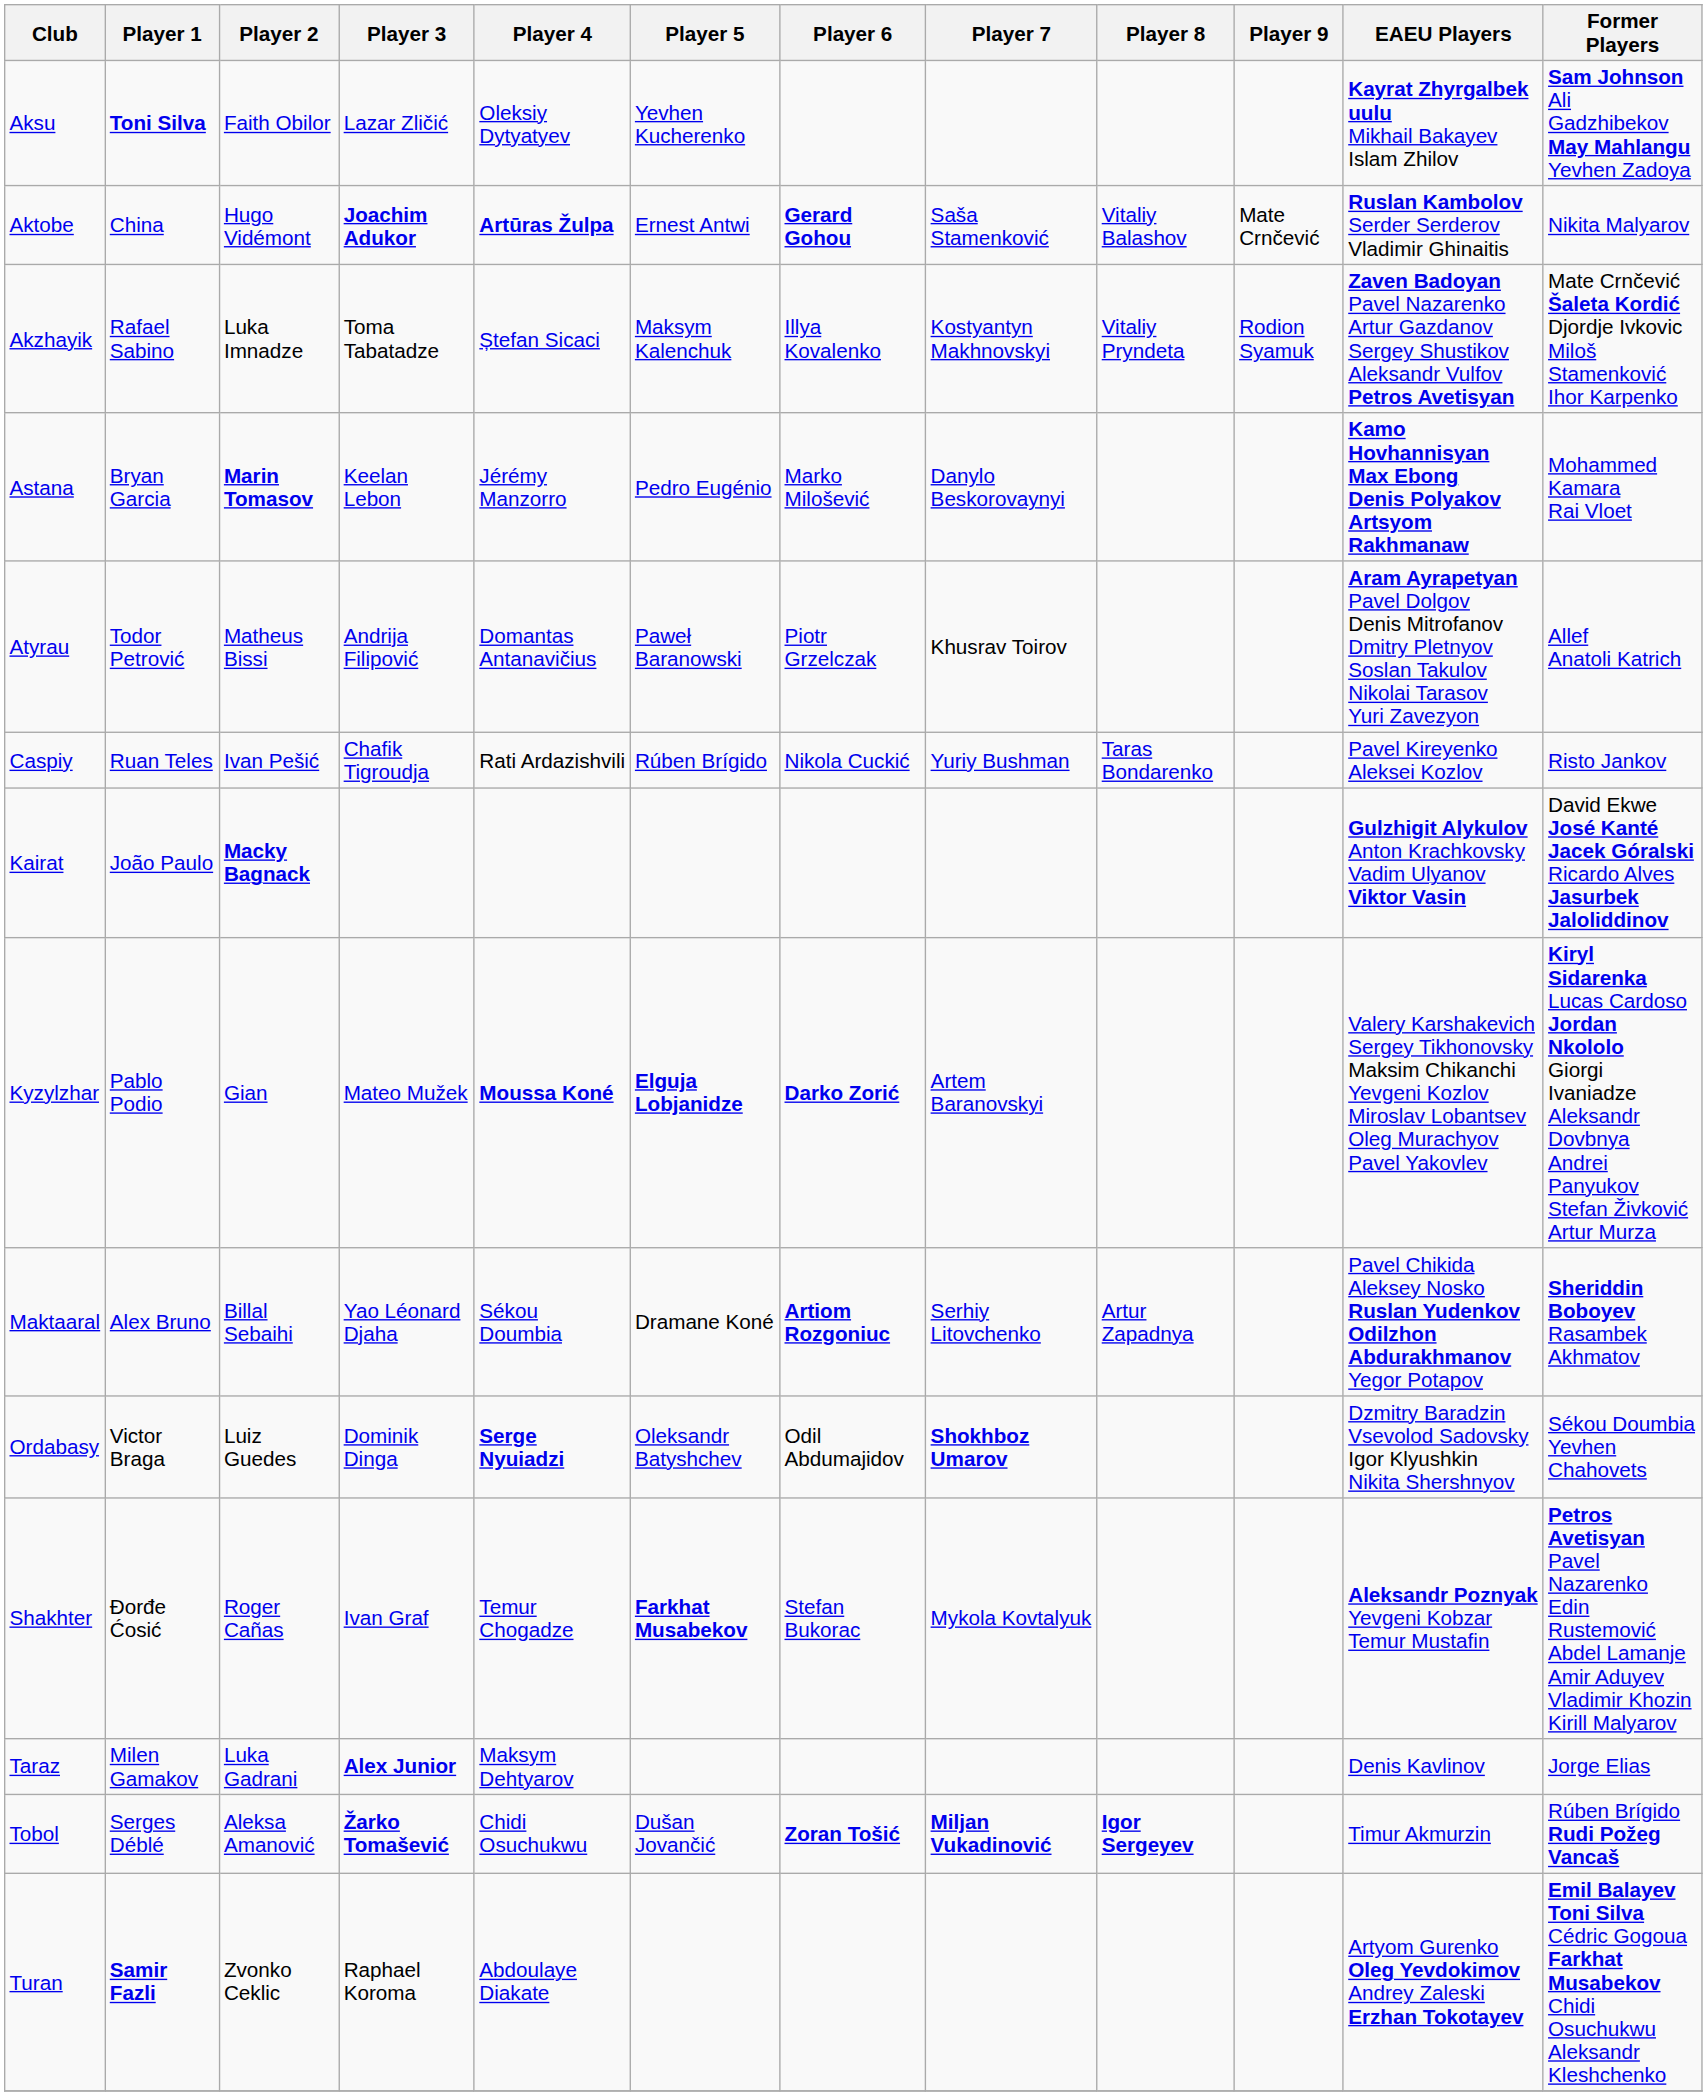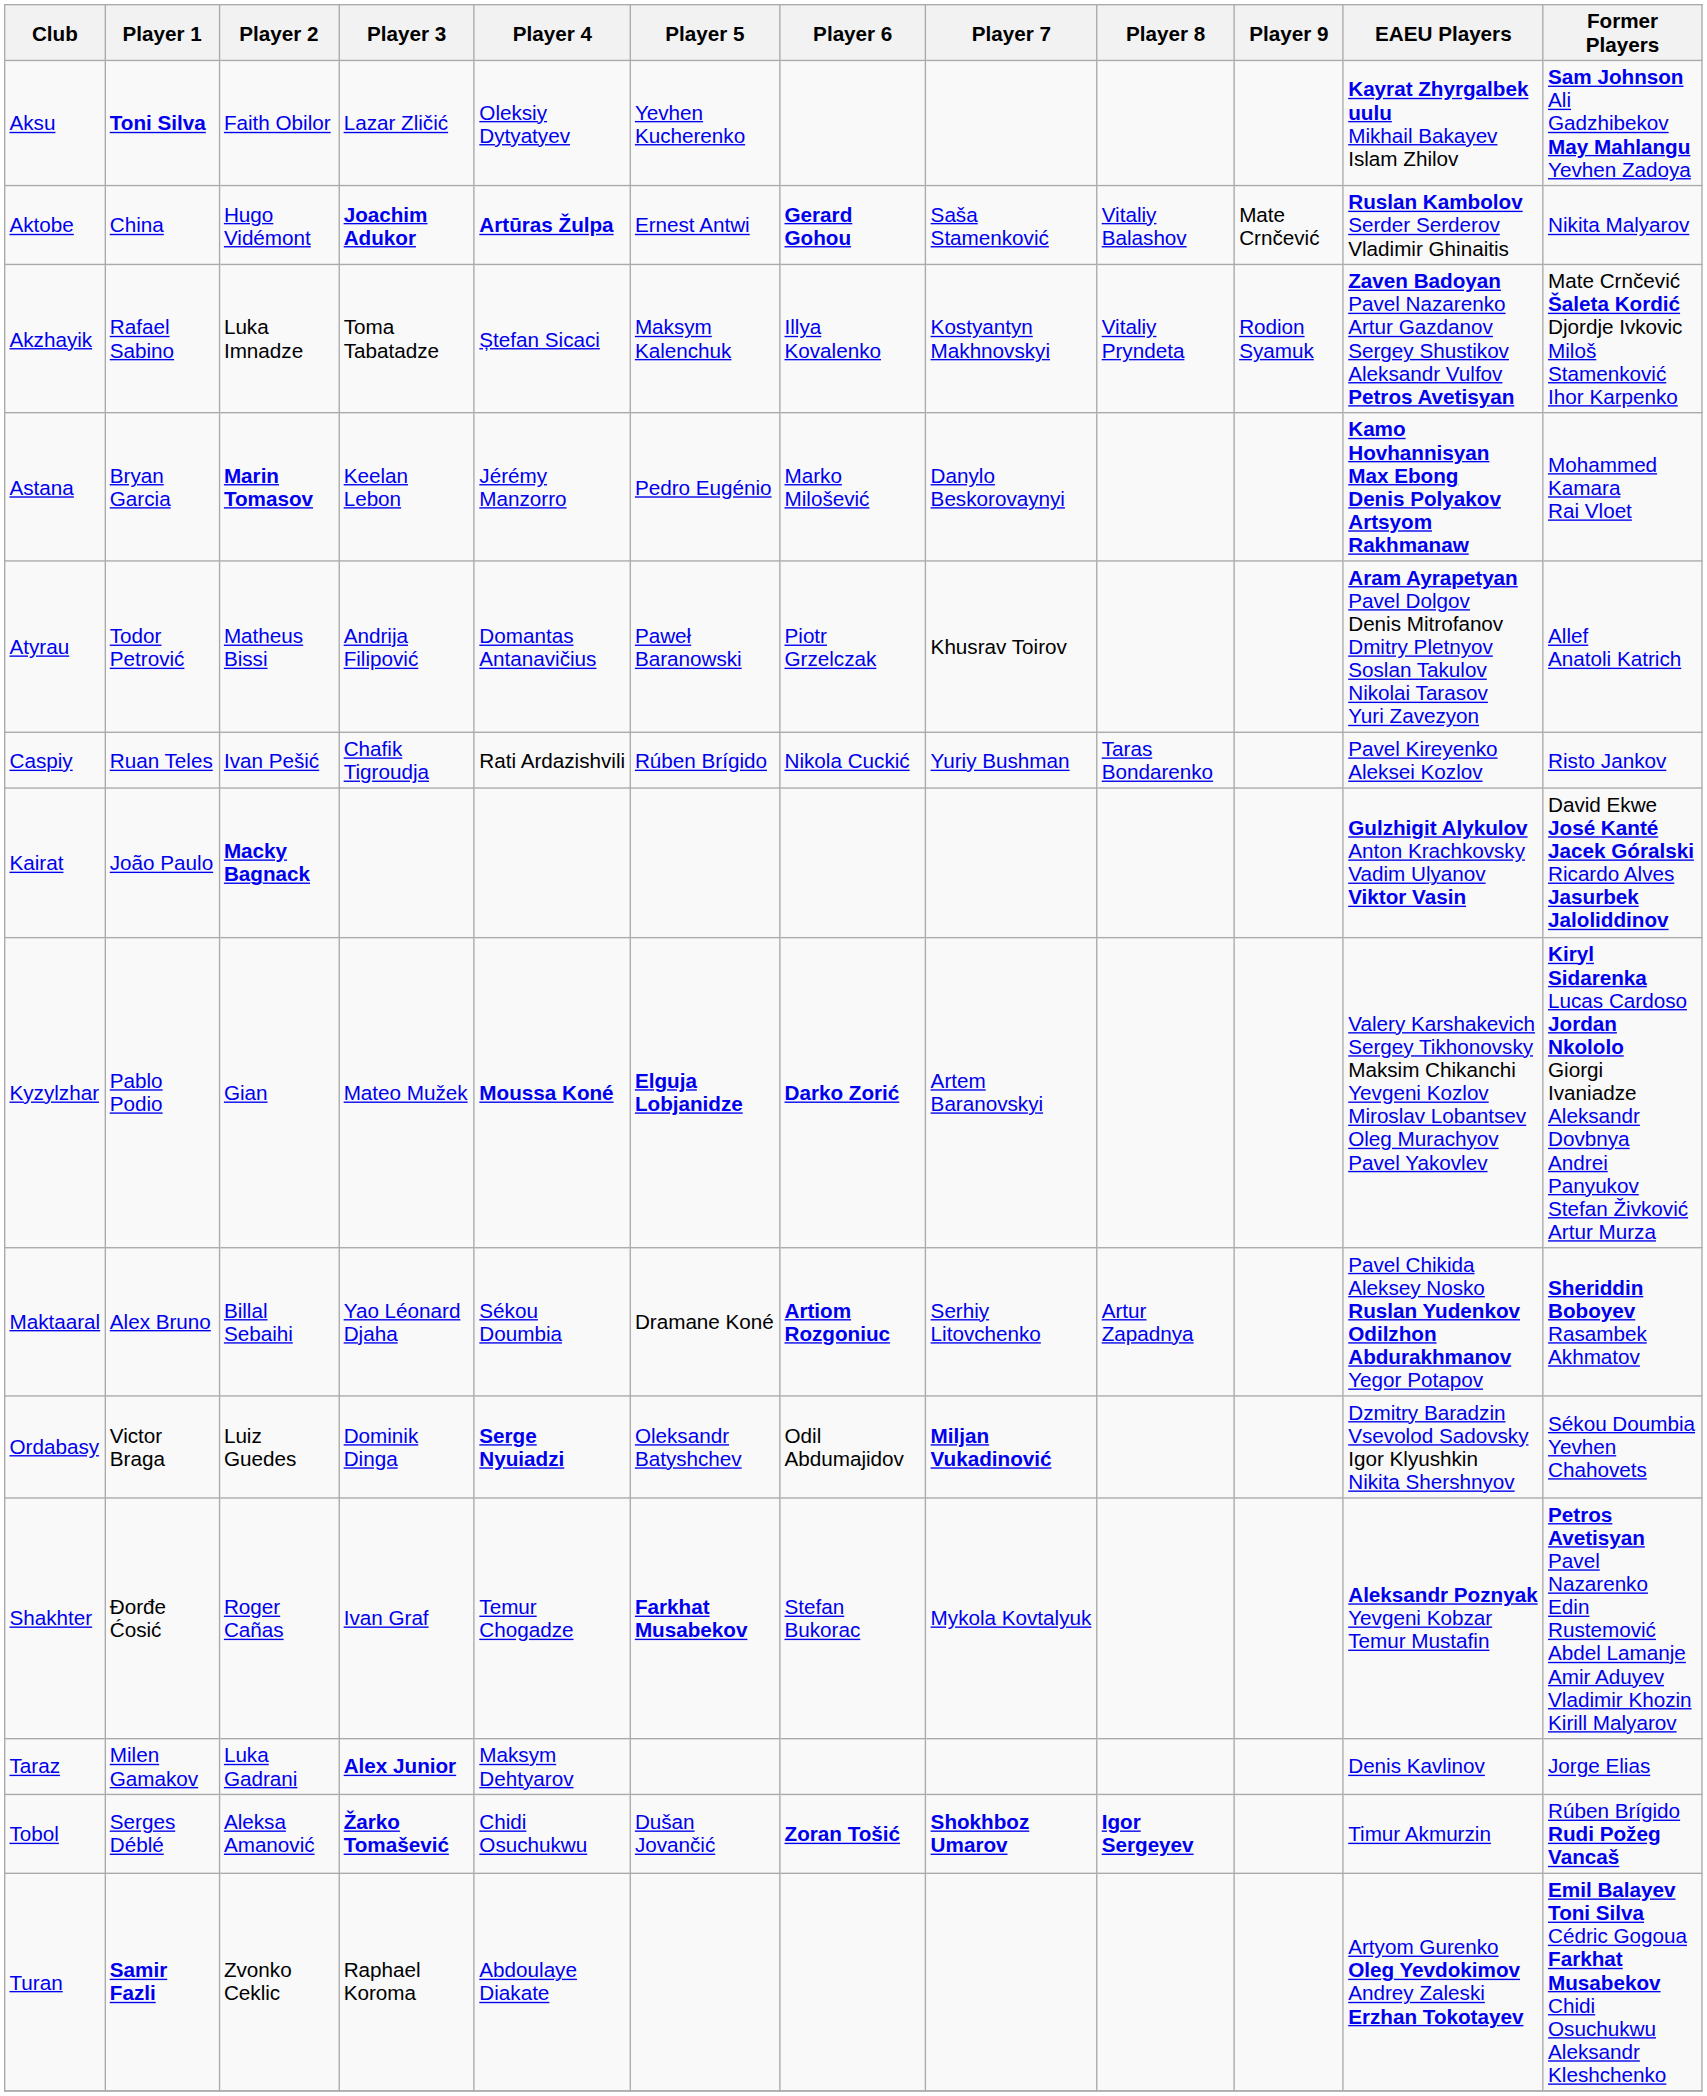Ordabasy | Player 7: Shokhboz Umarov -> Miljan Vukadinović
Tobol | Player 7: Miljan Vukadinović -> Shokhboz Umarov
